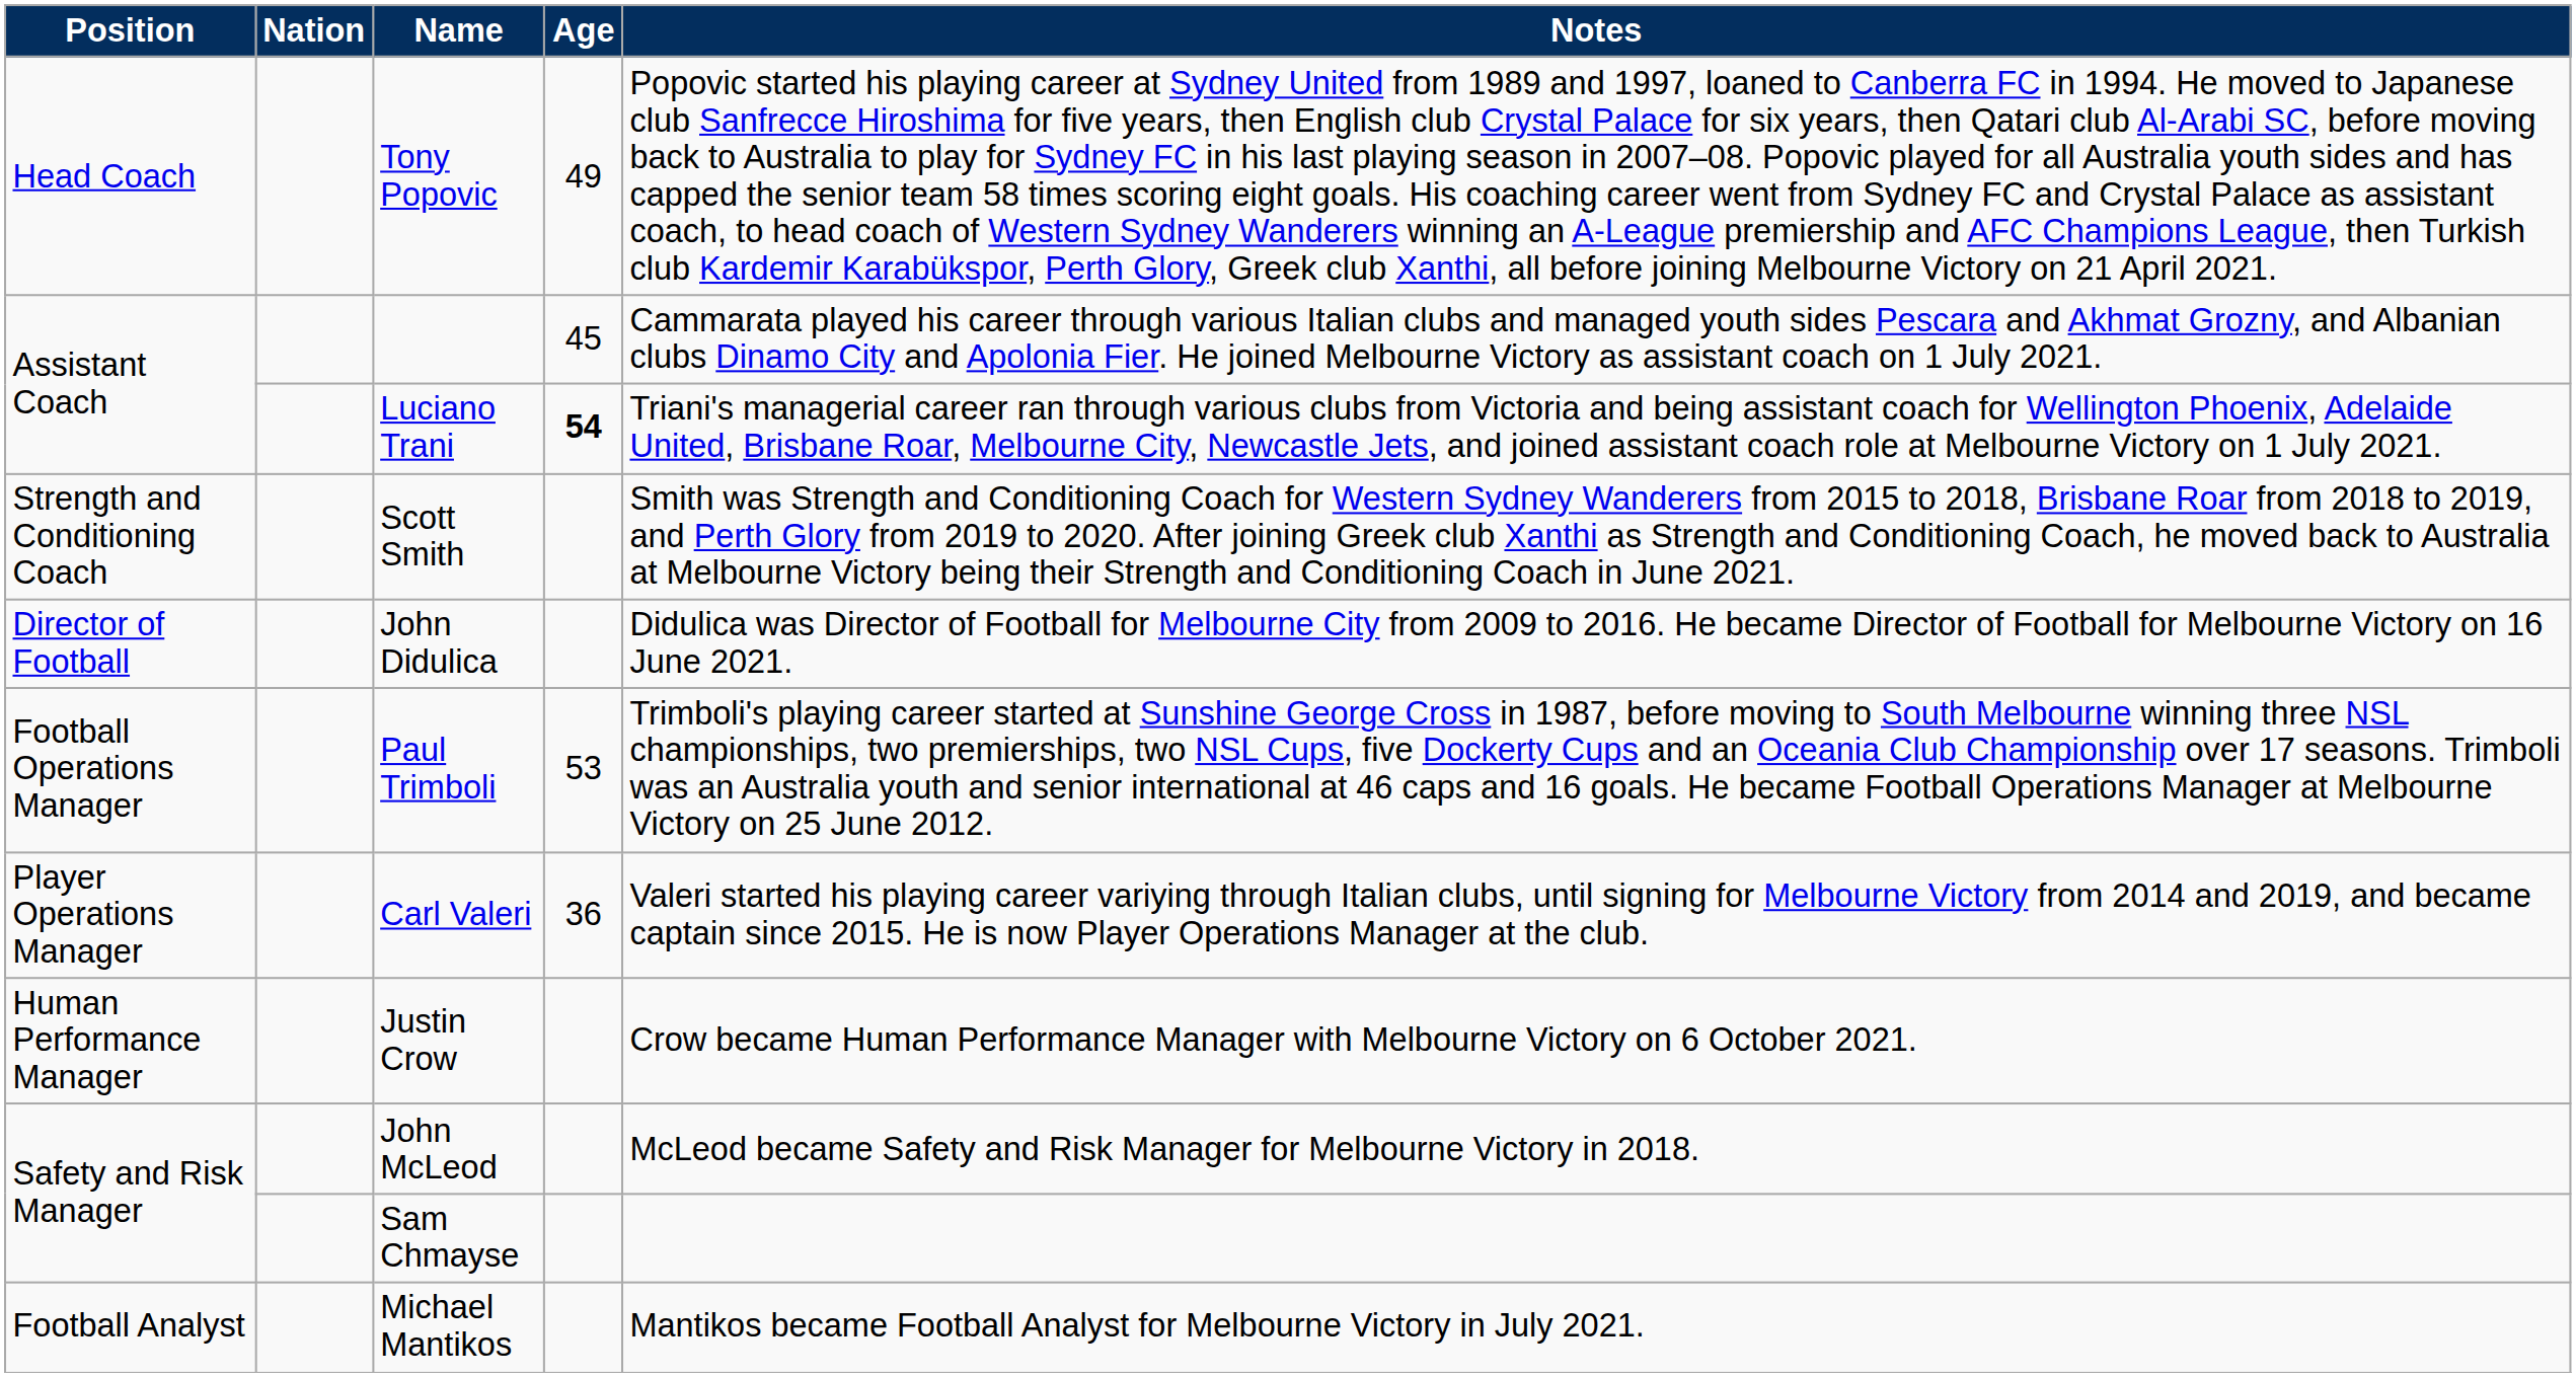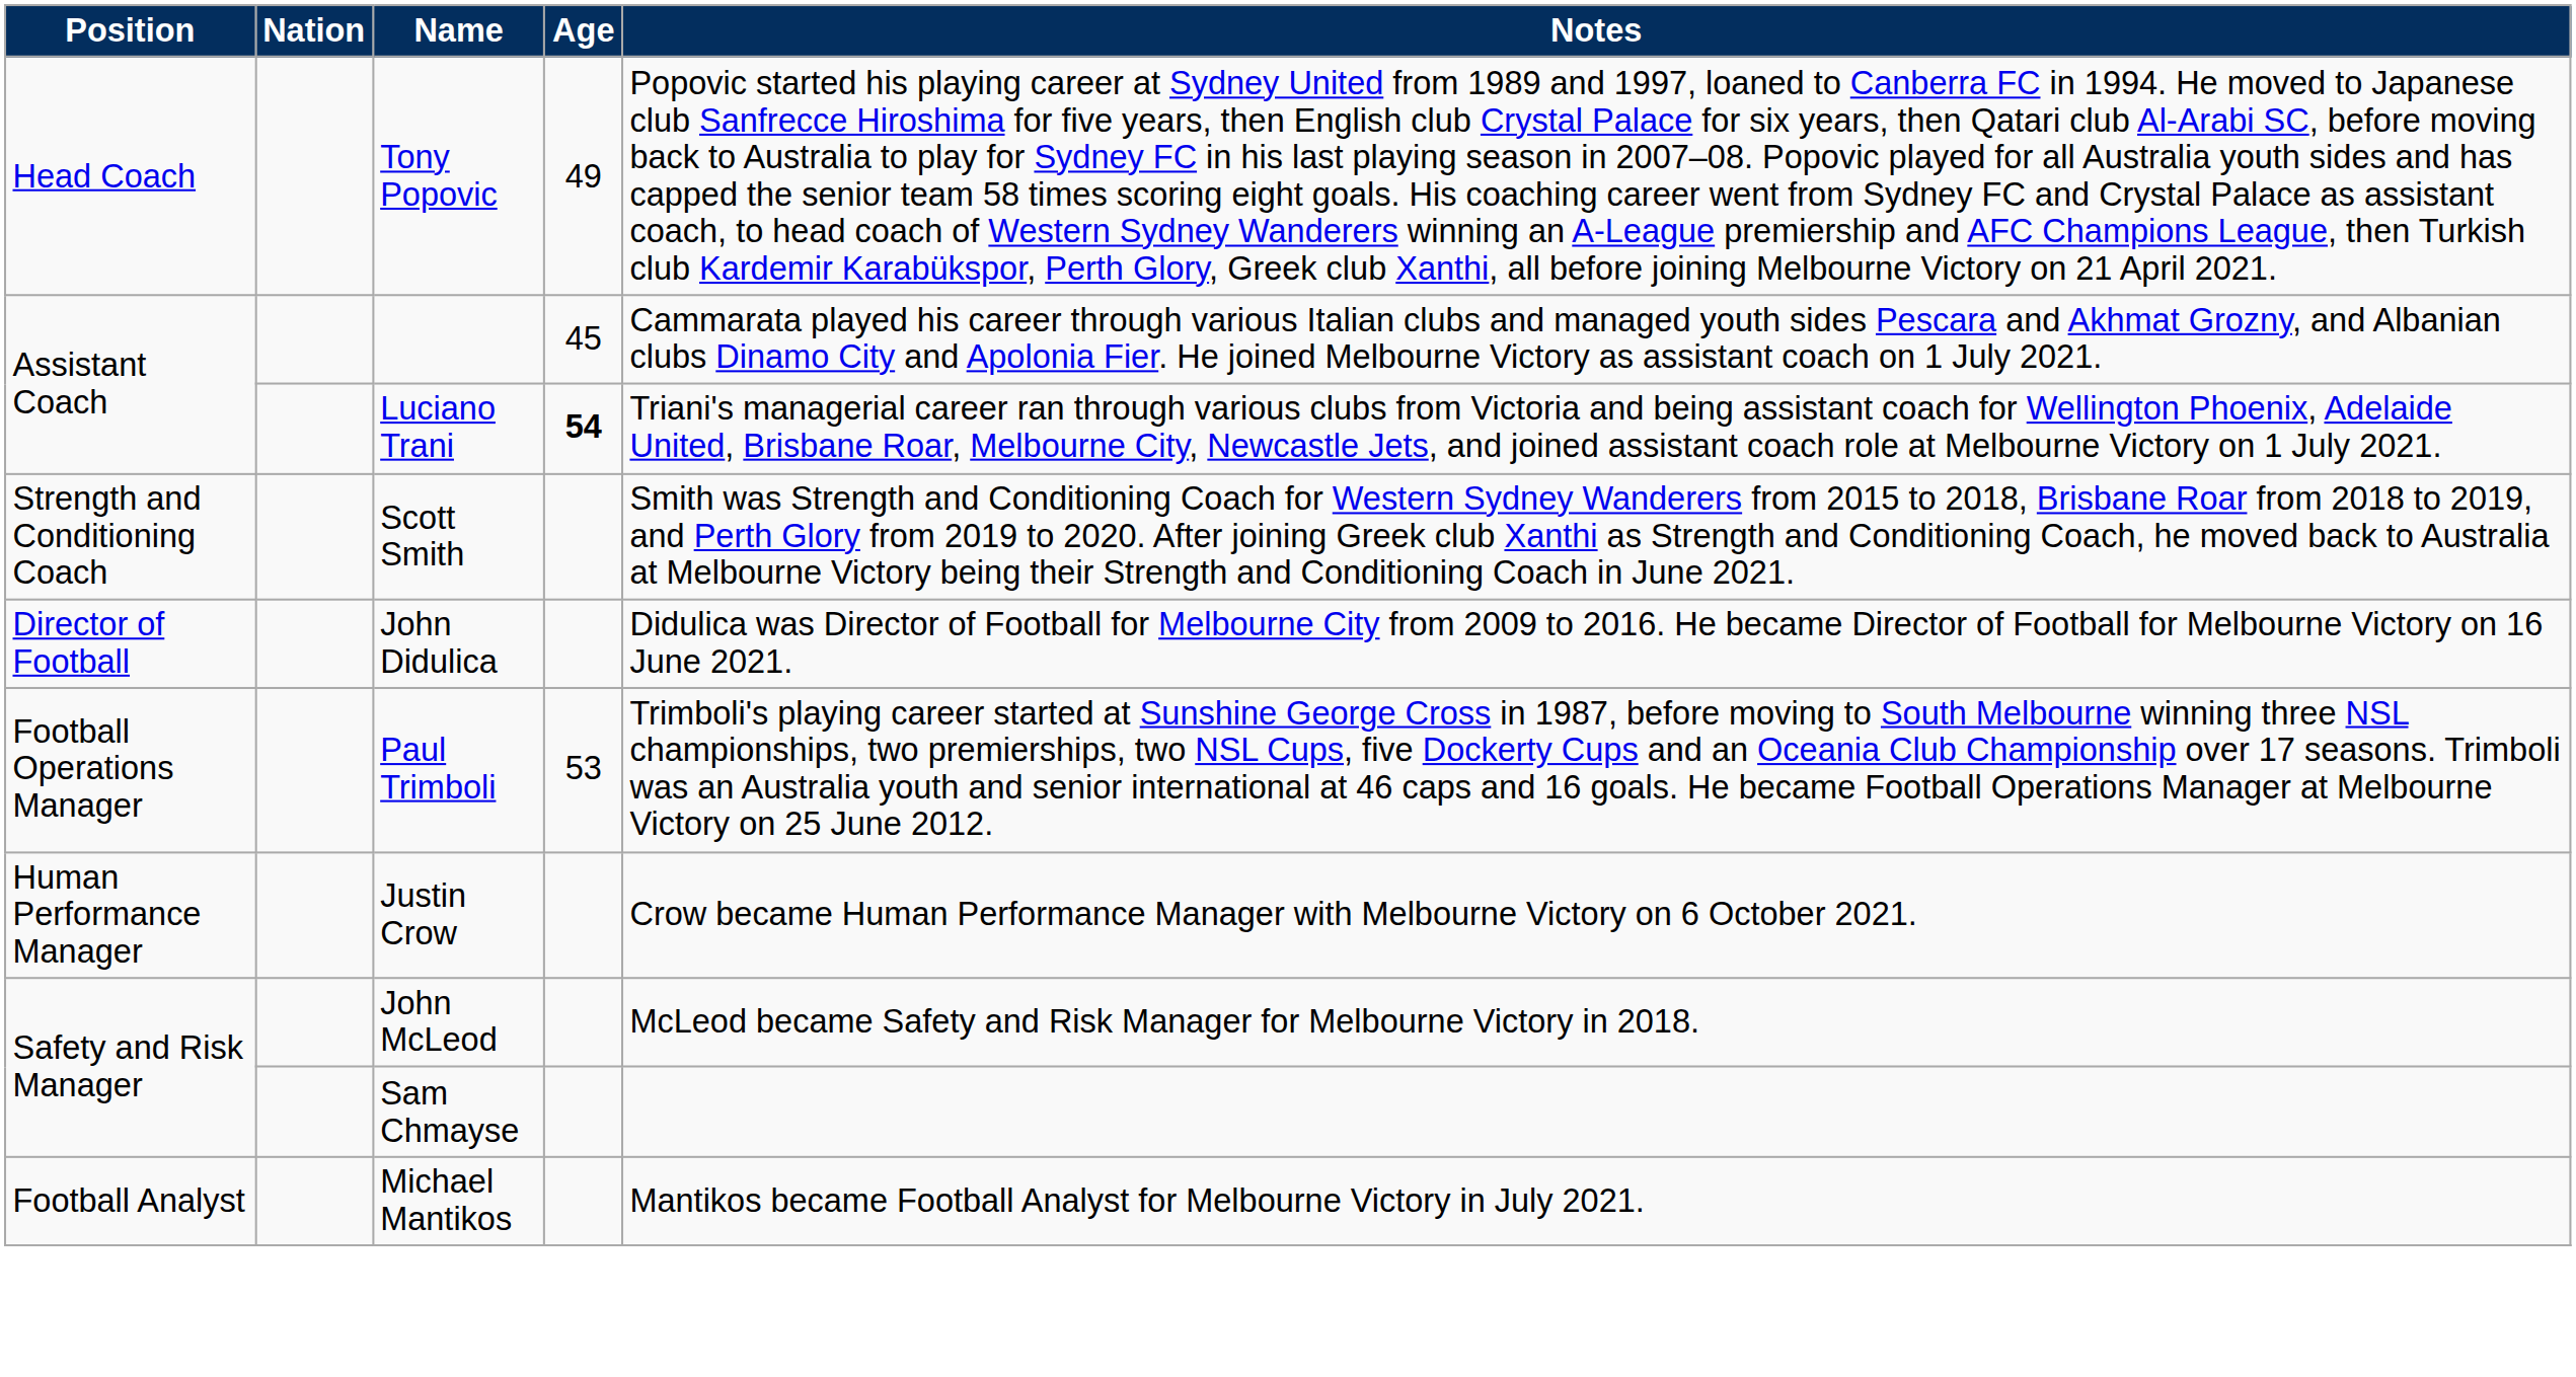- row: Player Operations Manager | Carl Valeri | 36 | Valeri started his playing career variying through Italian clubs, until signing for Melbourne Victory from 2014 and 2019, and became captain since 2015. He is now Player Operations Manager at the club.
